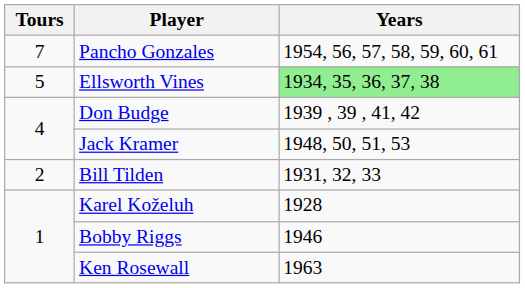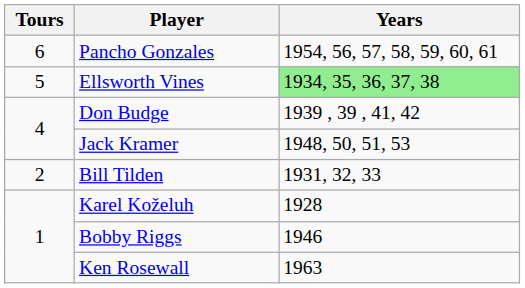Pancho Gonzales | Tours: 7 -> 6
